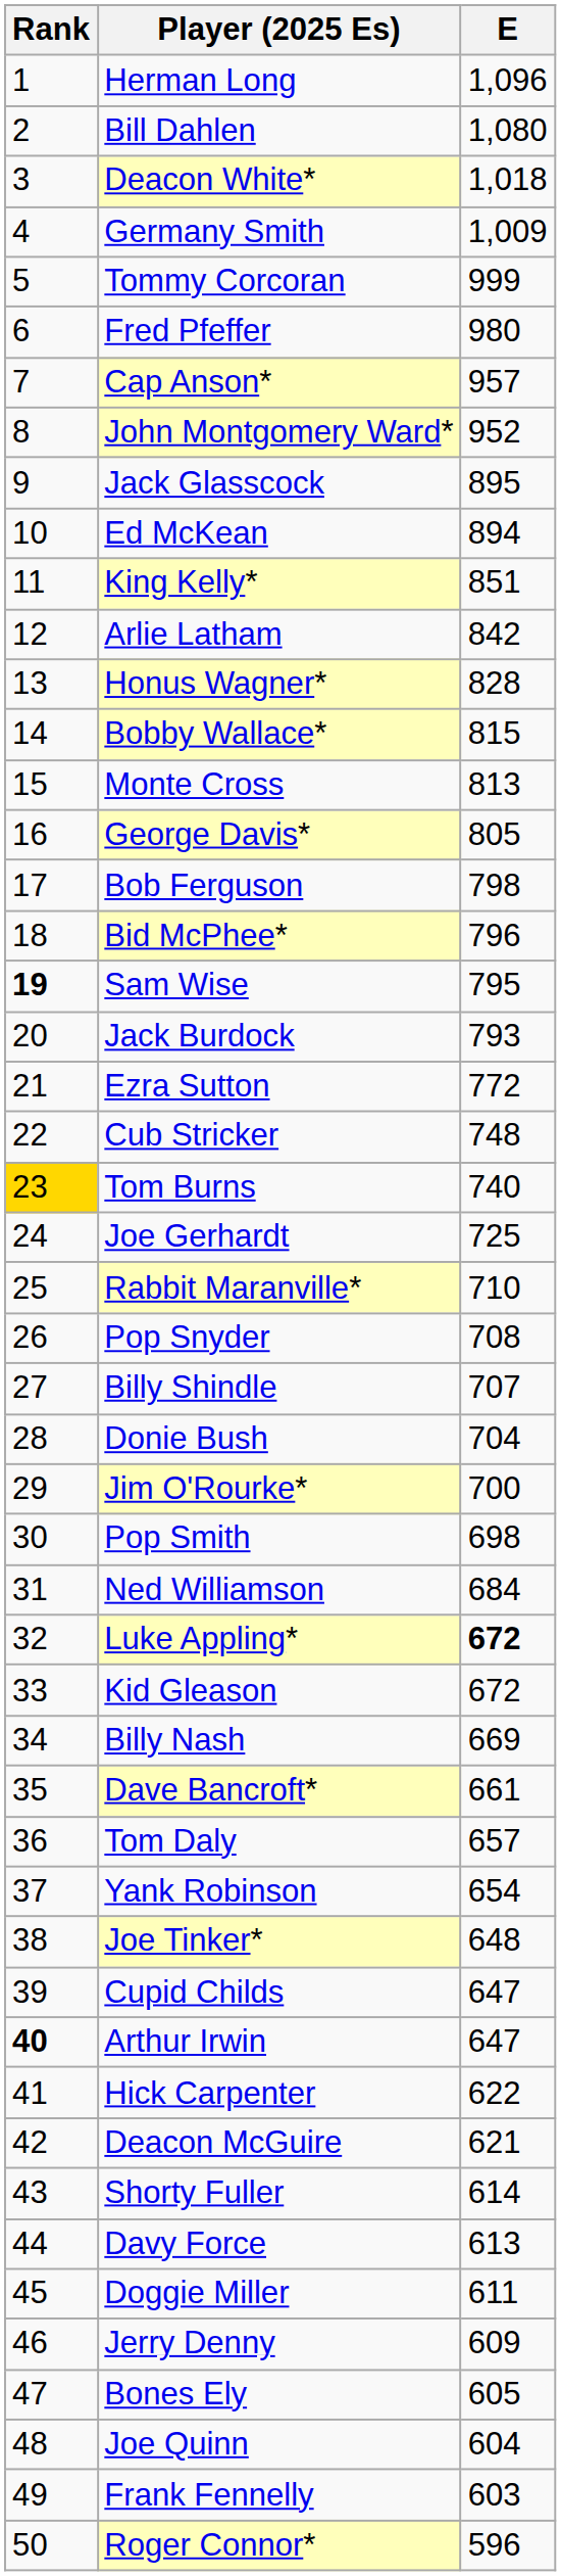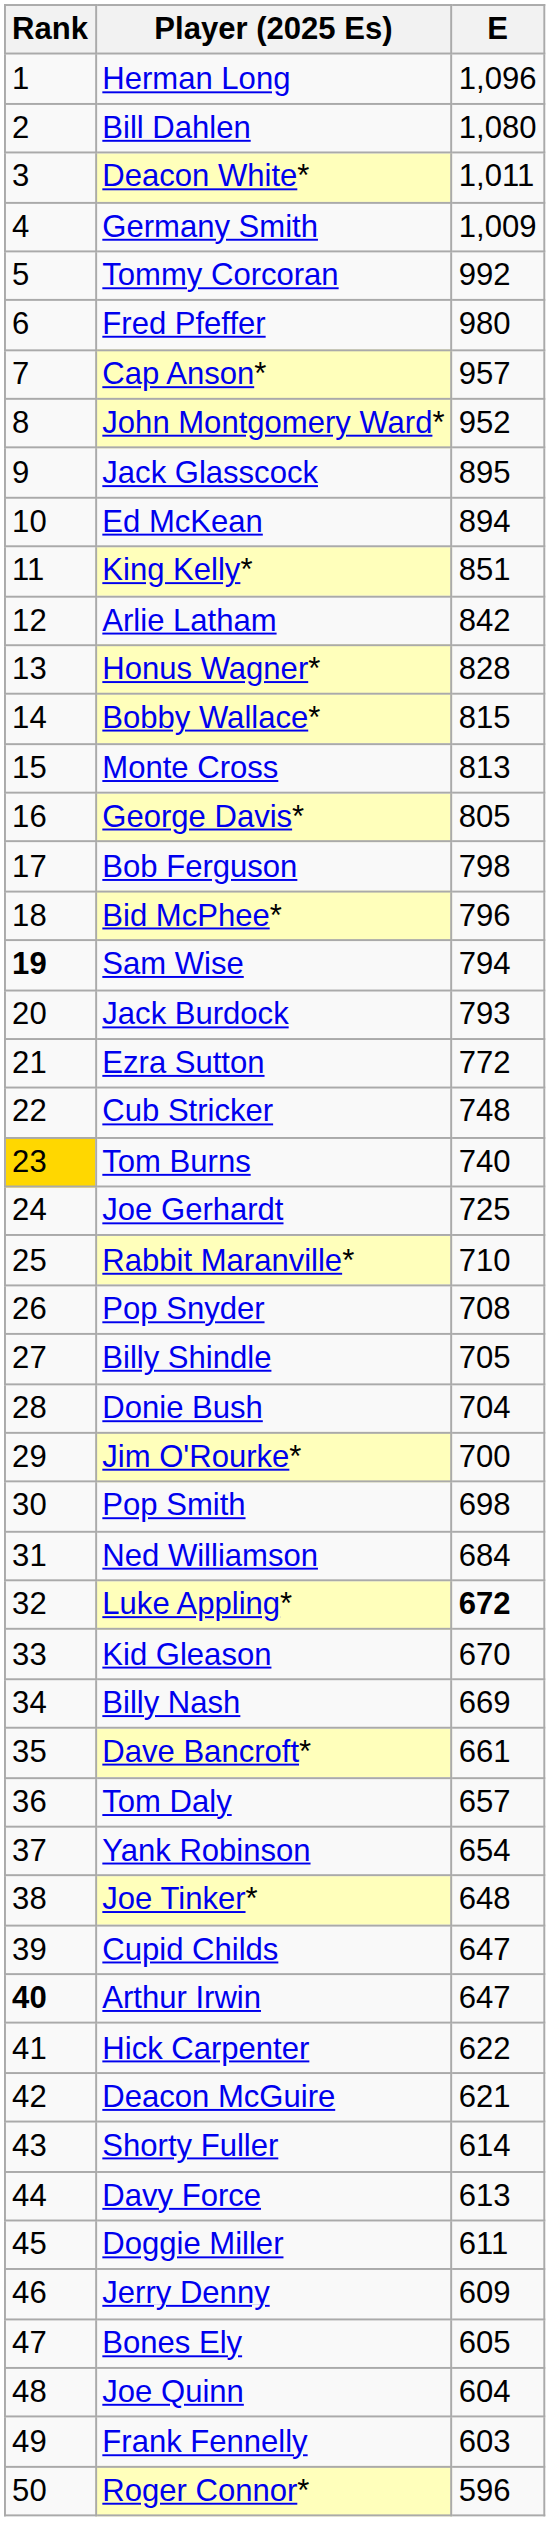Deacon White* | E: 1,018 -> 1,011
Tommy Corcoran | E: 999 -> 992
Sam Wise | E: 795 -> 794
Billy Shindle | E: 707 -> 705
Kid Gleason | E: 672 -> 670
